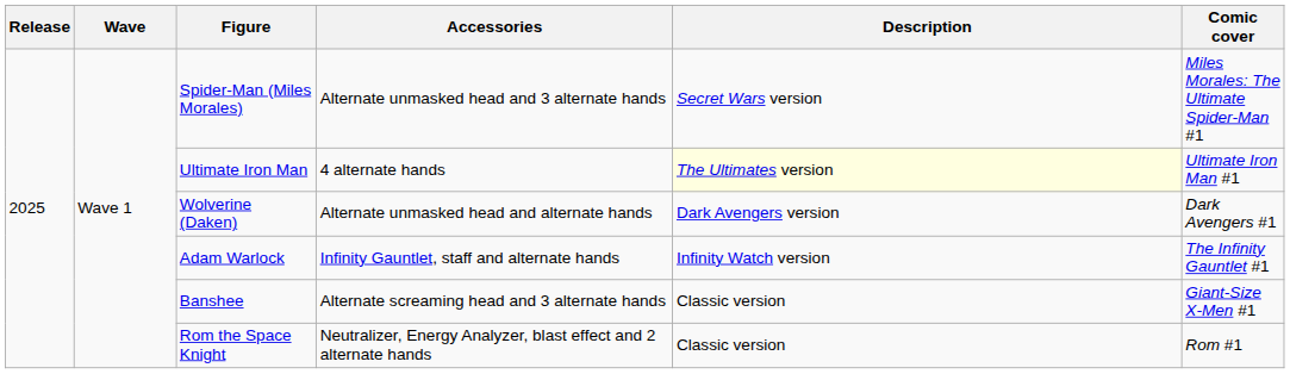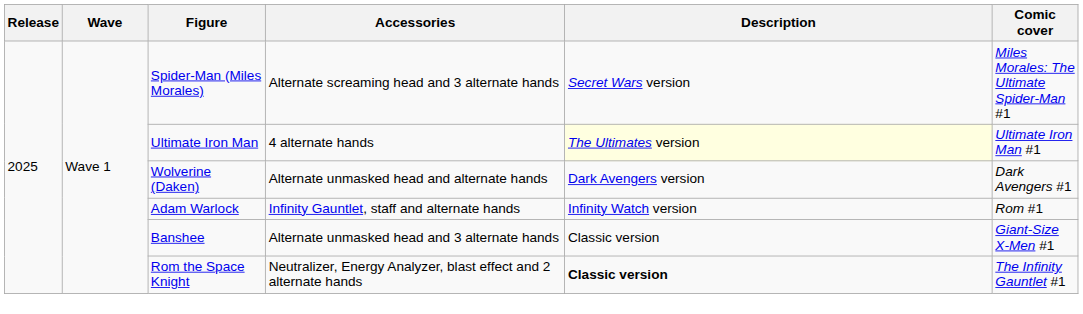Spider-Man (Miles Morales) | Accessories: Alternate unmasked head and 3 alternate hands -> Alternate screaming head and 3 alternate hands
Adam Warlock | Comic cover: The Infinity Gauntlet #1 -> Rom #1
Banshee | Accessories: Alternate screaming head and 3 alternate hands -> Alternate unmasked head and 3 alternate hands
Rom the Space Knight | Description: normal -> bold
Rom the Space Knight | Comic cover: Rom #1 -> The Infinity Gauntlet #1
